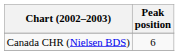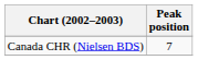Canada CHR (Nielsen BDS) | Peak position: 6 -> 7
